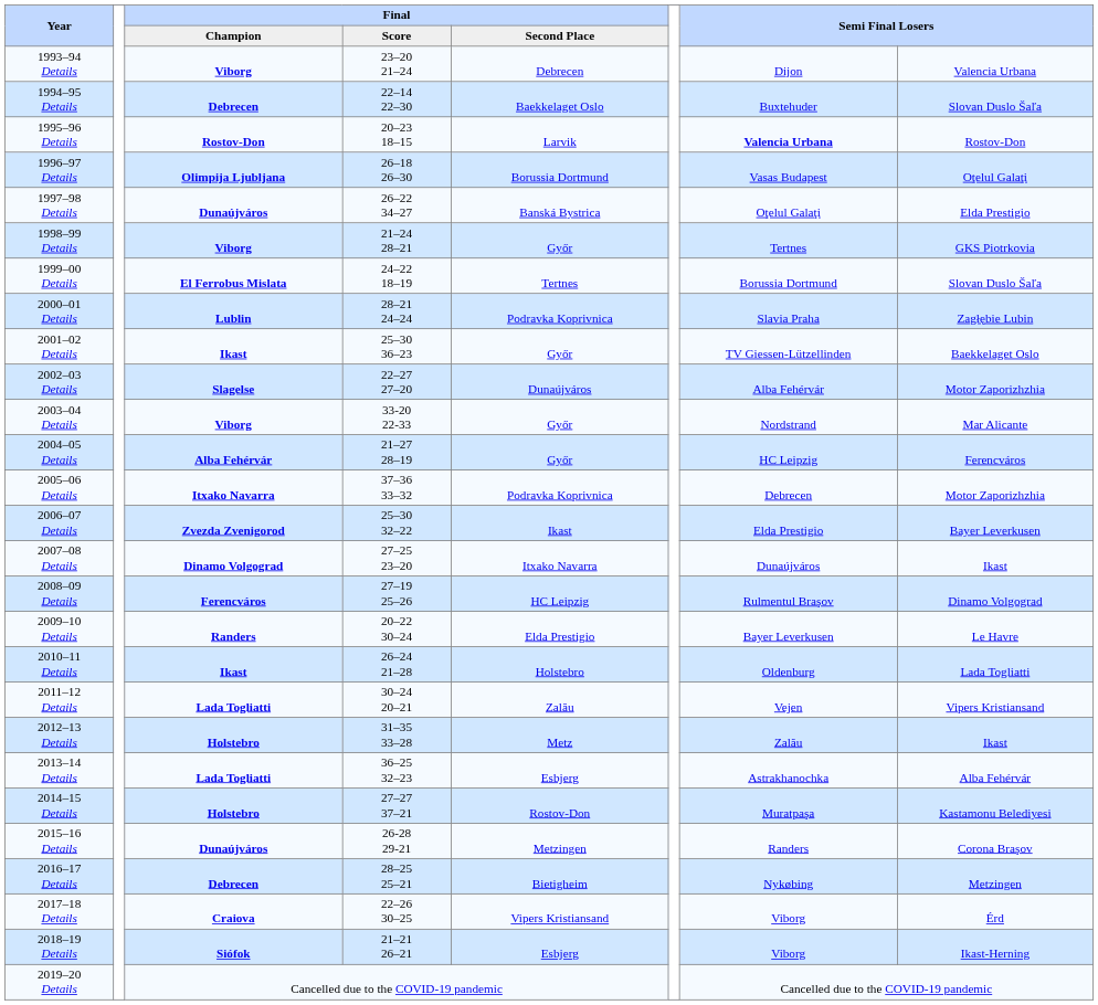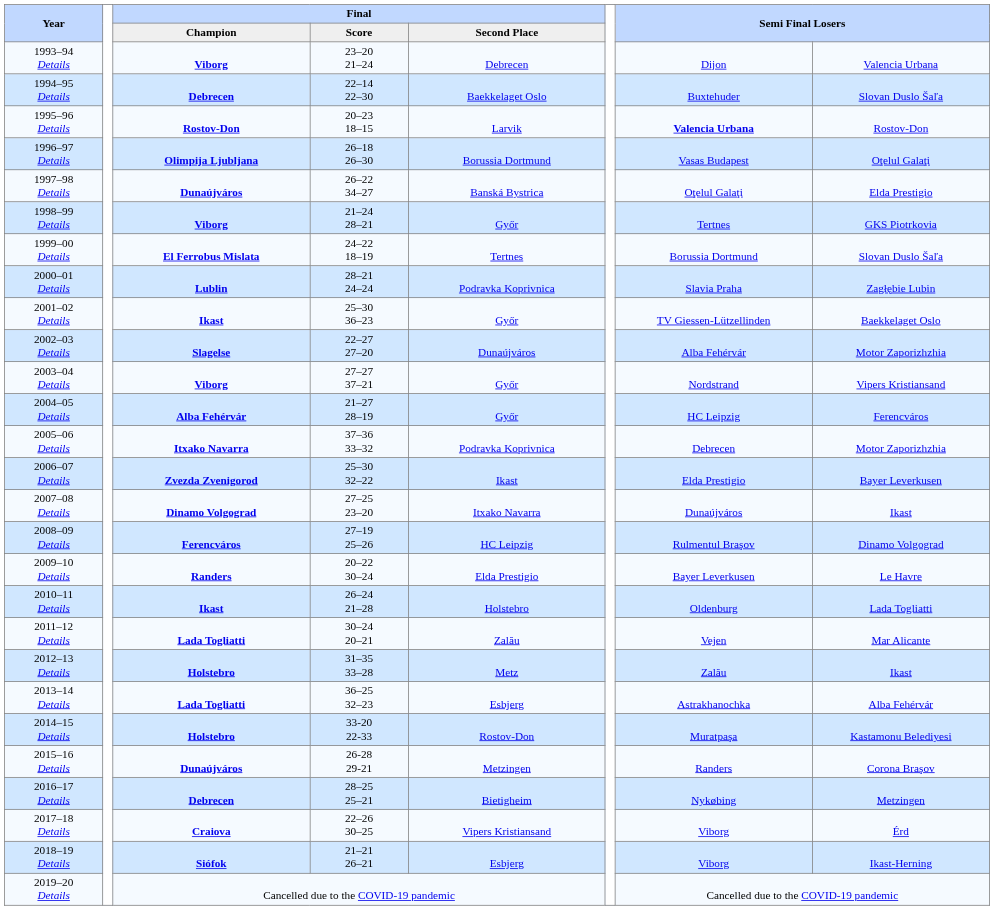2003–04 Details | Final / Score: 33-20 22-33 -> 27–27 37–21
2003–04 Details | column 8: Mar Alicante -> Vipers Kristiansand
2011–12 Details | column 8: Vipers Kristiansand -> Mar Alicante
2014–15 Details | Final / Score: 27–27 37–21 -> 33-20 22-33
